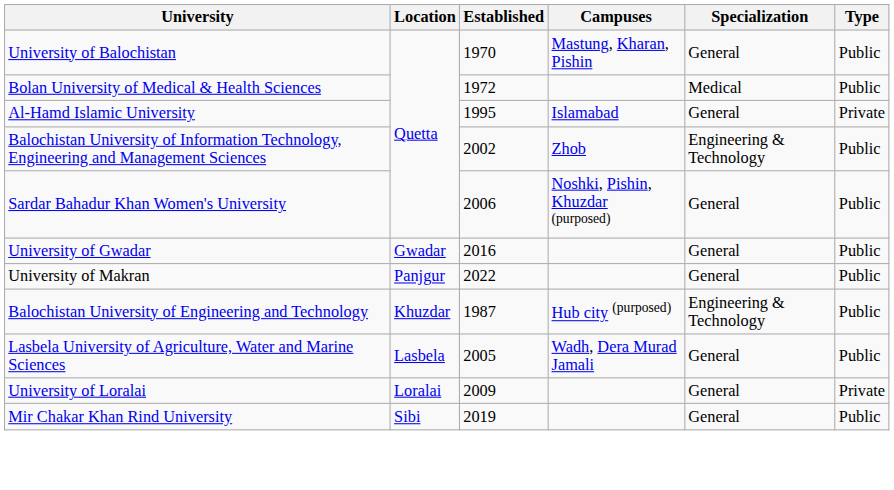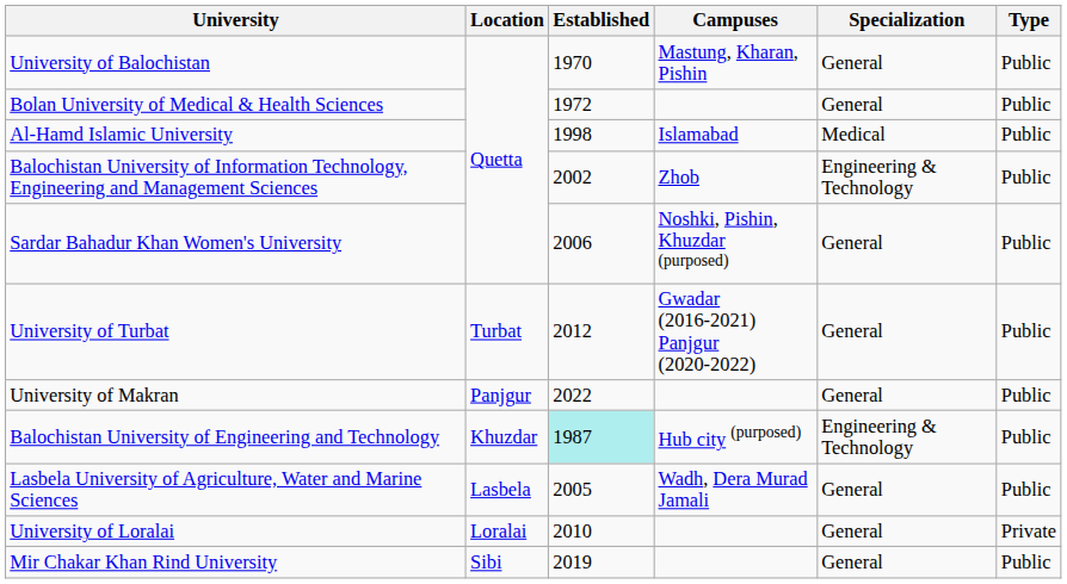Bolan University of Medical & Health Sciences | Specialization: Medical -> General
Al-Hamd Islamic University | Established: 1995 -> 1998
Al-Hamd Islamic University | Specialization: General -> Medical
Al-Hamd Islamic University | Type: Private -> Public
+ row: University of Turbat | Turbat | 2012 | Gwadar (2016-2021) Panjgur (2020-2022) | General | Public
- row: University of Gwadar | Gwadar | 2016 | General | Public
Balochistan University of Engineering and Technology | Established: no background -> paleturquoise background
University of Loralai | Established: 2009 -> 2010
